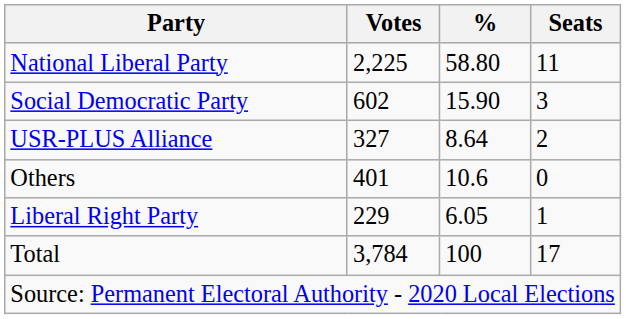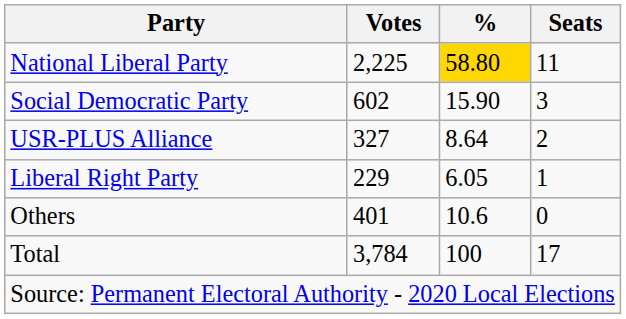National Liberal Party | %: no background -> gold background
rows swapped: Liberal Right Party <-> Others
